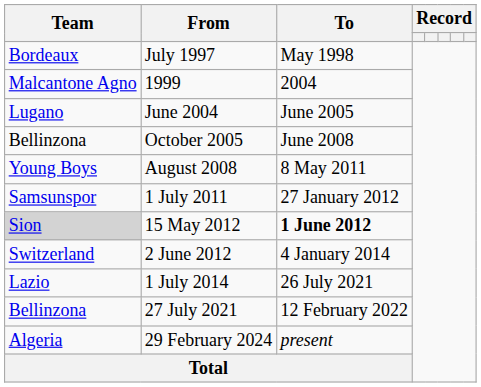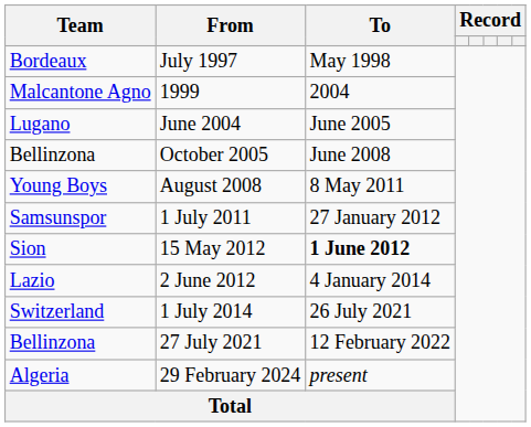15 May 2012 | Team: lightgrey background -> no background
2 June 2012 | Team: Switzerland -> Lazio
1 July 2014 | Team: Lazio -> Switzerland
